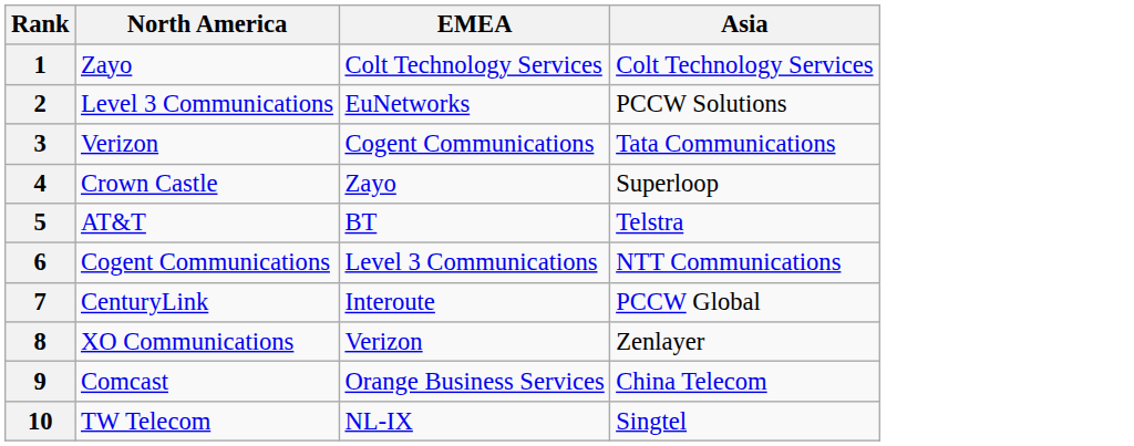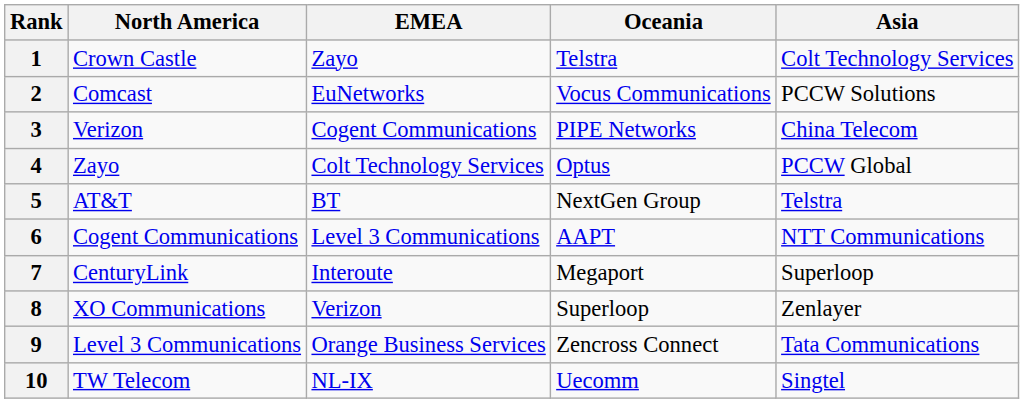+ column: Oceania | Telstra | Vocus Communications | PIPE Networks | Optus | NextGen Group | AAPT | Megaport | Superloop | Zencross Connect | Uecomm
1 | North America: Zayo -> Crown Castle
1 | EMEA: Colt Technology Services -> Zayo
2 | North America: Level 3 Communications -> Comcast
3 | Asia: Tata Communications -> China Telecom
4 | North America: Crown Castle -> Zayo
4 | EMEA: Zayo -> Colt Technology Services
4 | Asia: Superloop -> PCCW Global
7 | Asia: PCCW Global -> Superloop
9 | North America: Comcast -> Level 3 Communications
9 | Asia: China Telecom -> Tata Communications
